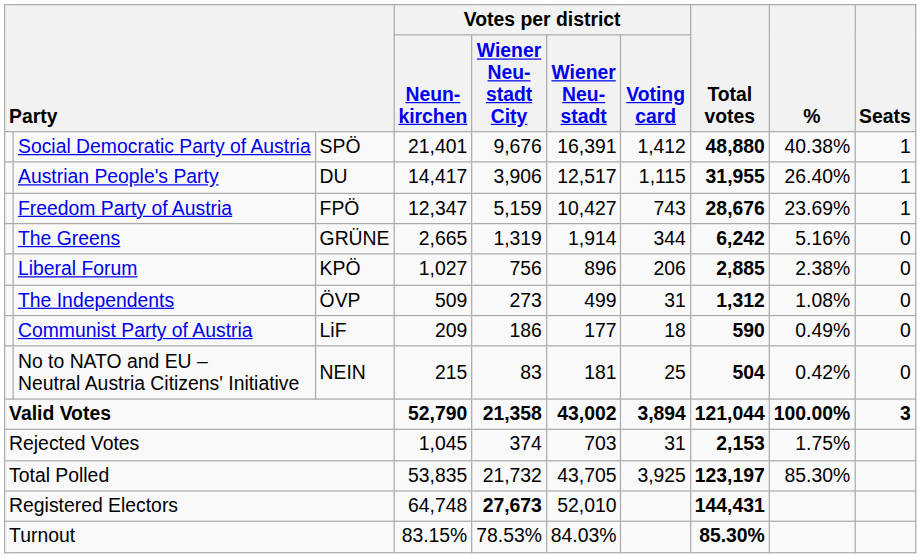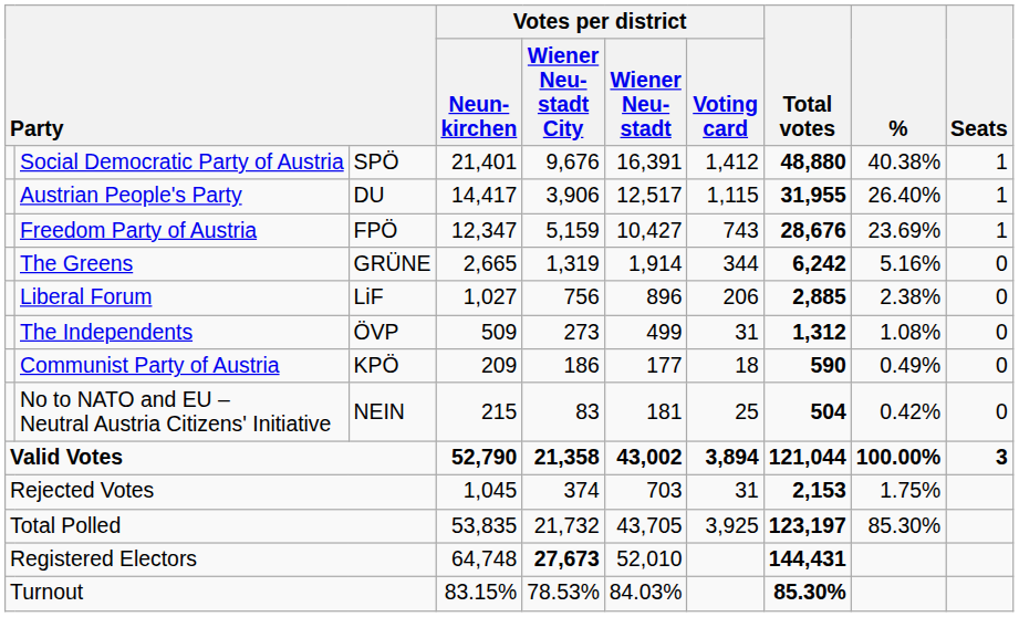Liberal Forum | column 3: KPÖ -> LiF
Communist Party of Austria | column 3: LiF -> KPÖ
